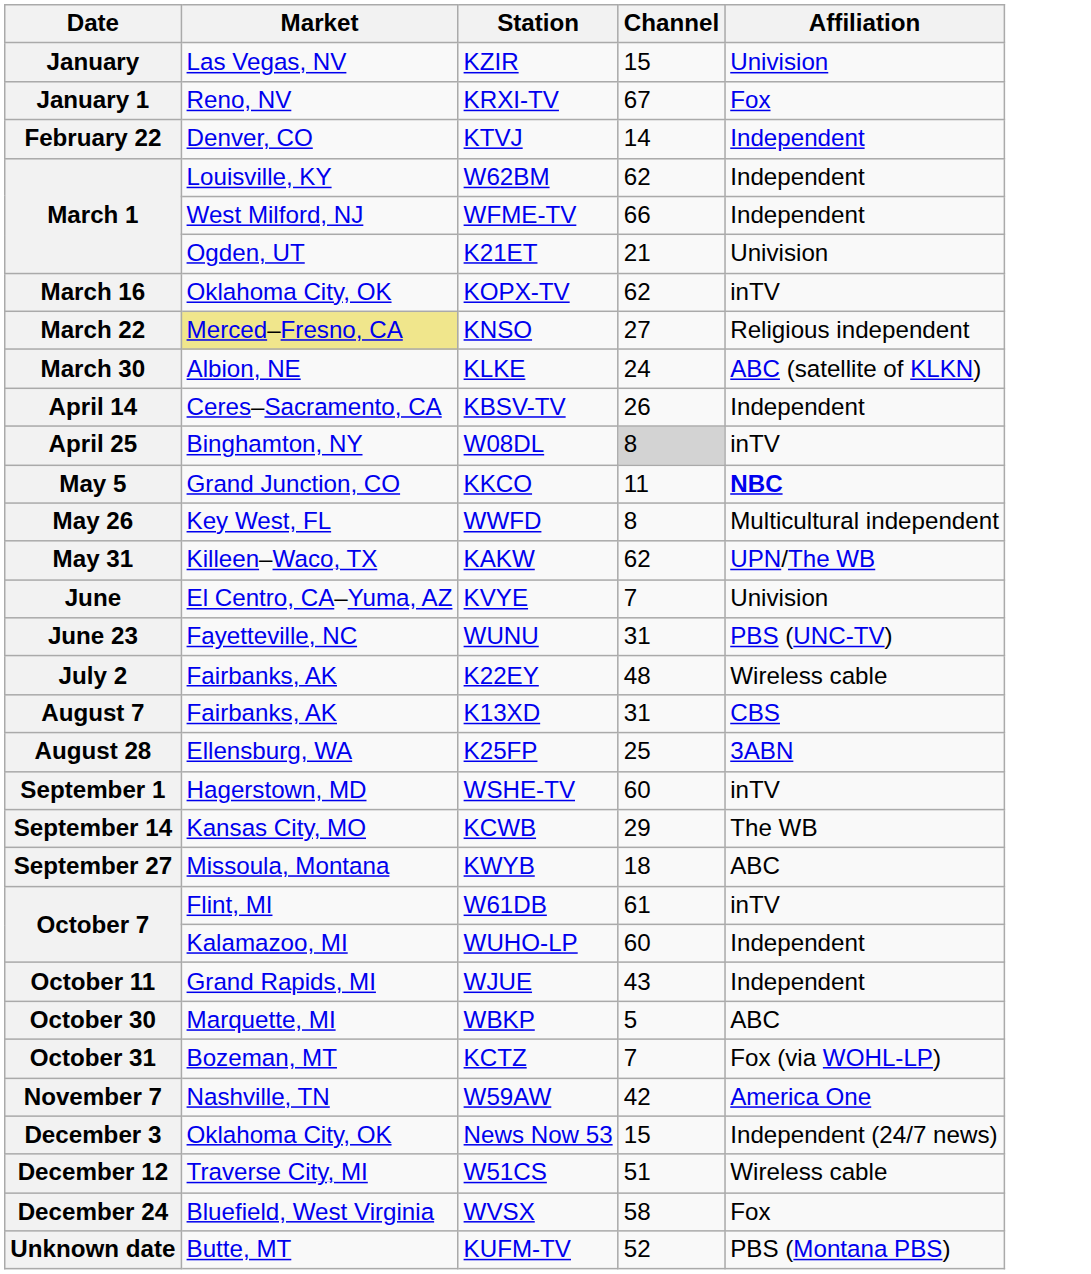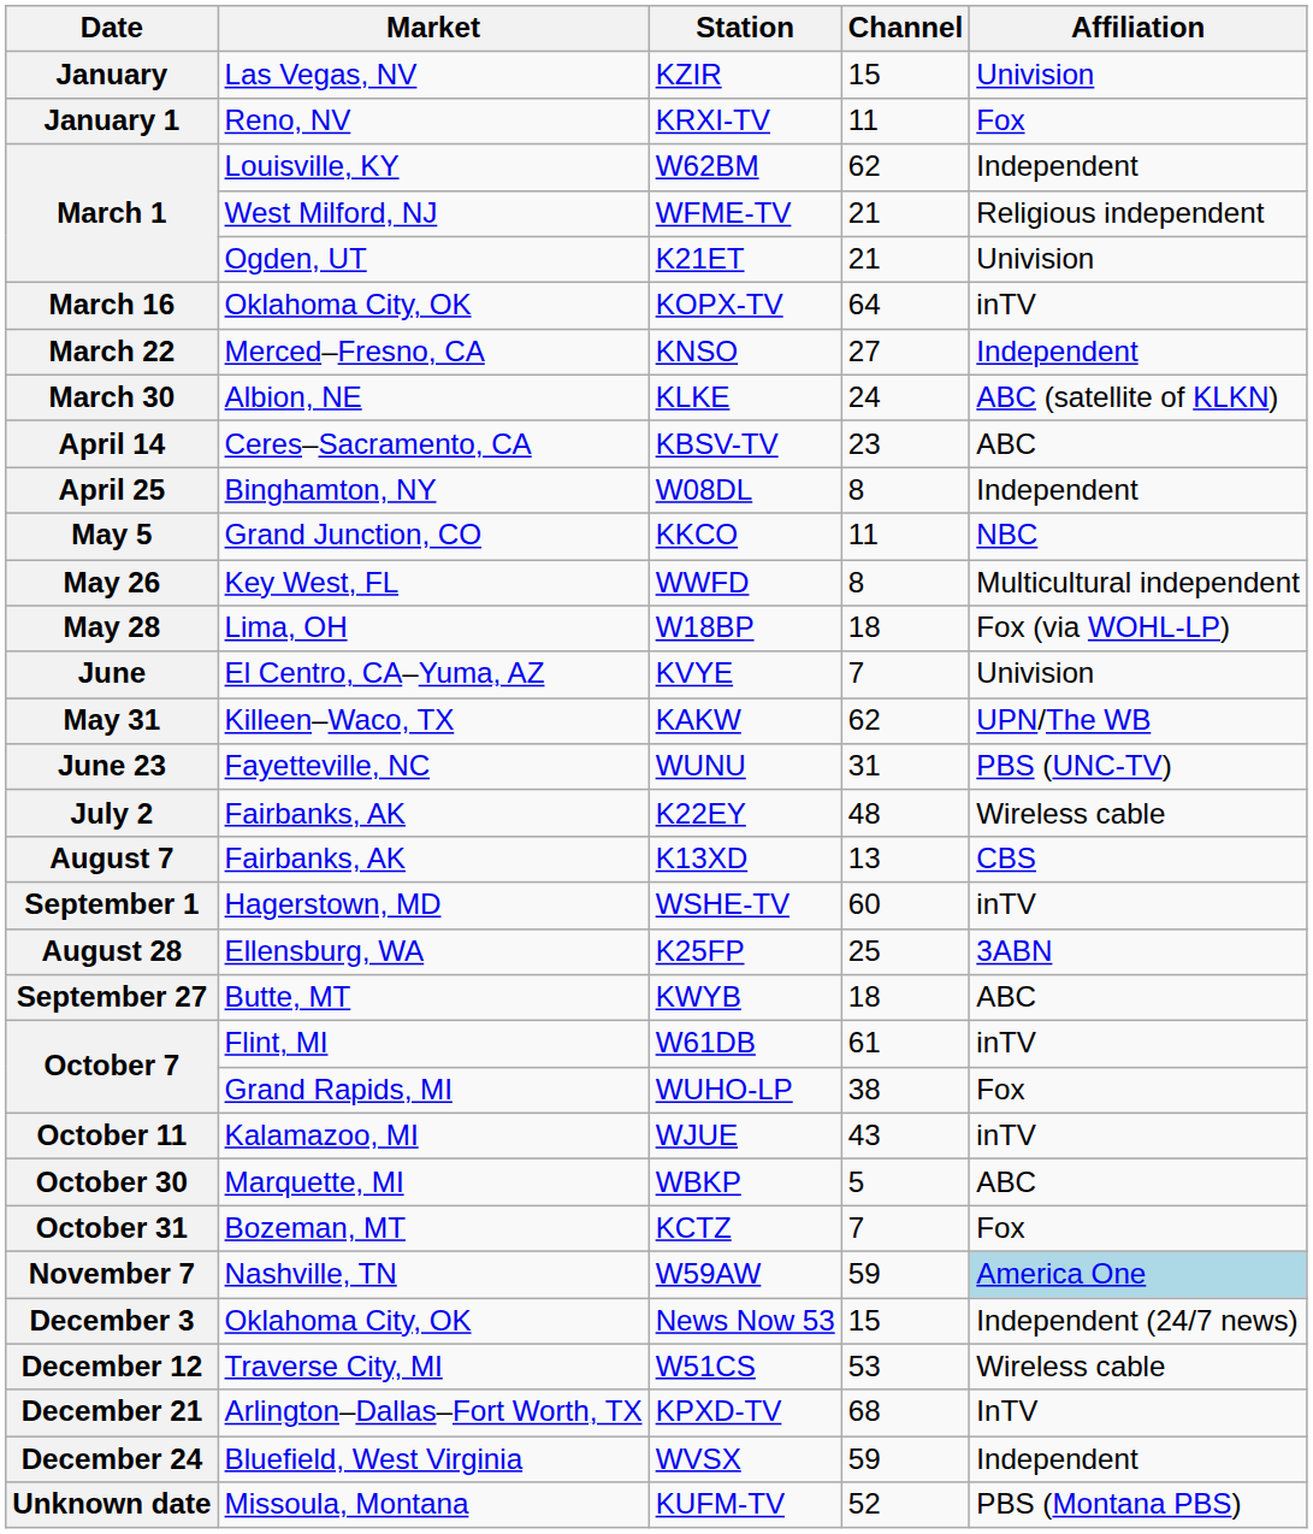January 1 | Channel: 67 -> 11
- row: February 22 | Denver, CO | KTVJ | 14 | Independent
March 1 / WFME-TV | Channel: 66 -> 21
March 1 / WFME-TV | Affiliation: Independent -> Religious independent
March 16 | Channel: 62 -> 64
March 22 | Market: khaki background -> no background
March 22 | Affiliation: Religious independent -> Independent
April 14 | Channel: 26 -> 23
April 14 | Affiliation: Independent -> ABC
April 25 | Channel: lightgrey background -> no background
April 25 | Affiliation: inTV -> Independent
May 5 | Affiliation: bold -> normal
+ row: May 28 | Lima, OH | W18BP | 18 | Fox (via WOHL-LP)
rows swapped: May 31 <-> June
August 7 | Channel: 31 -> 13
rows swapped: August 28 <-> September 1
- row: September 14 | Kansas City, MO | KCWB | 29 | The WB
September 27 | Market: Missoula, Montana -> Butte, MT
October 7 / WUHO-LP | Market: Kalamazoo, MI -> Grand Rapids, MI
October 7 / WUHO-LP | Channel: 60 -> 38
October 7 / WUHO-LP | Affiliation: Independent -> Fox
October 11 | Market: Grand Rapids, MI -> Kalamazoo, MI
October 11 | Affiliation: Independent -> inTV
October 31 | Affiliation: Fox (via WOHL-LP) -> Fox
November 7 | Channel: 42 -> 59
November 7 | Affiliation: no background -> lightblue background
December 12 | Channel: 51 -> 53
+ row: December 21 | Arlington–Dallas–Fort Worth, TX | KPXD-TV | 68 | InTV
December 24 | Channel: 58 -> 59
December 24 | Affiliation: Fox -> Independent
Unknown date | Market: Butte, MT -> Missoula, Montana
